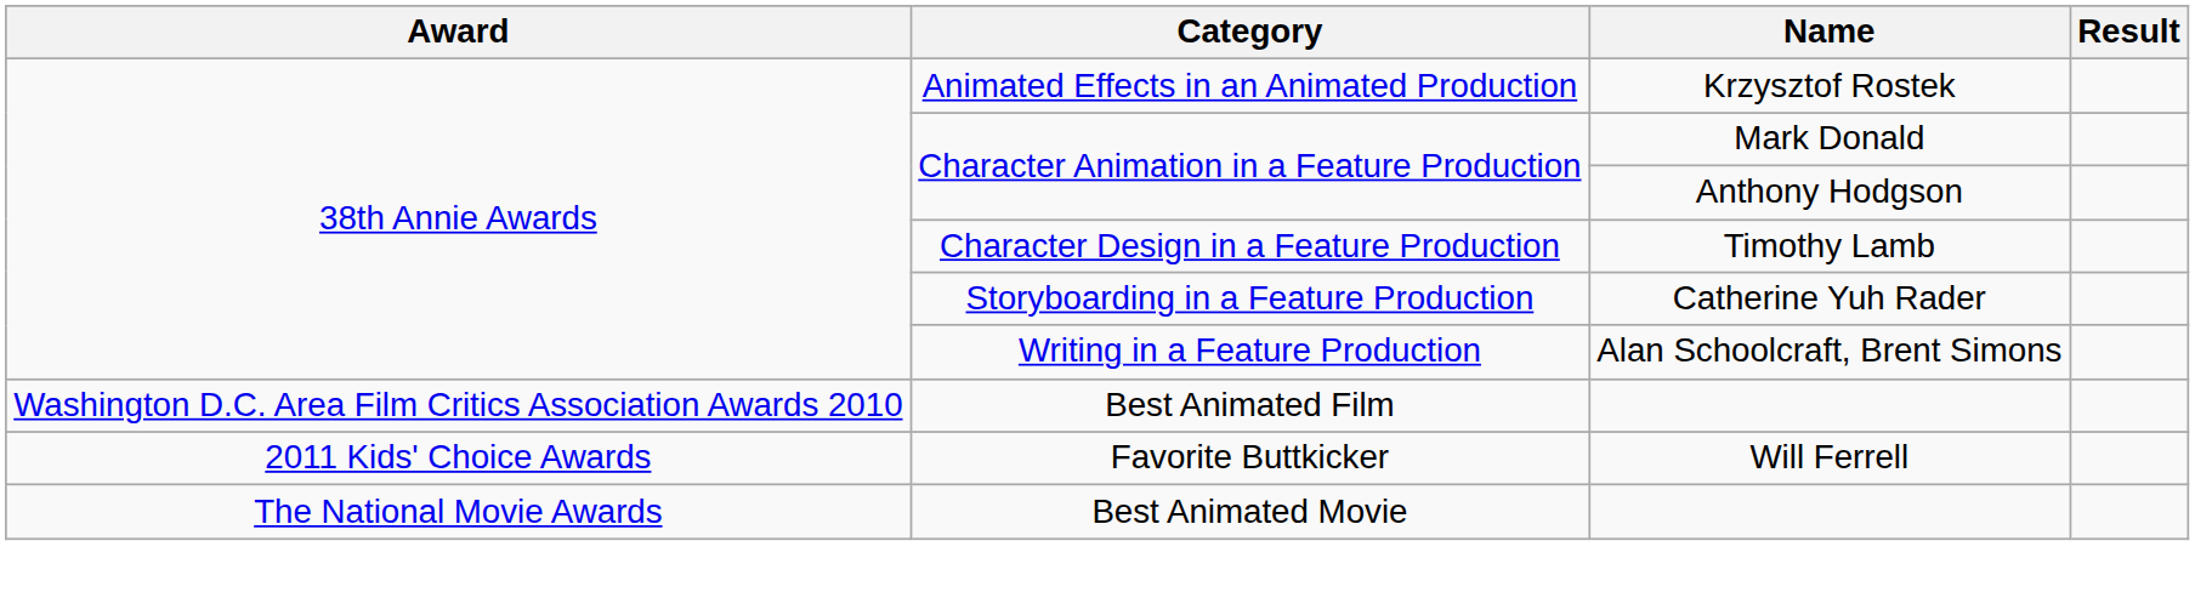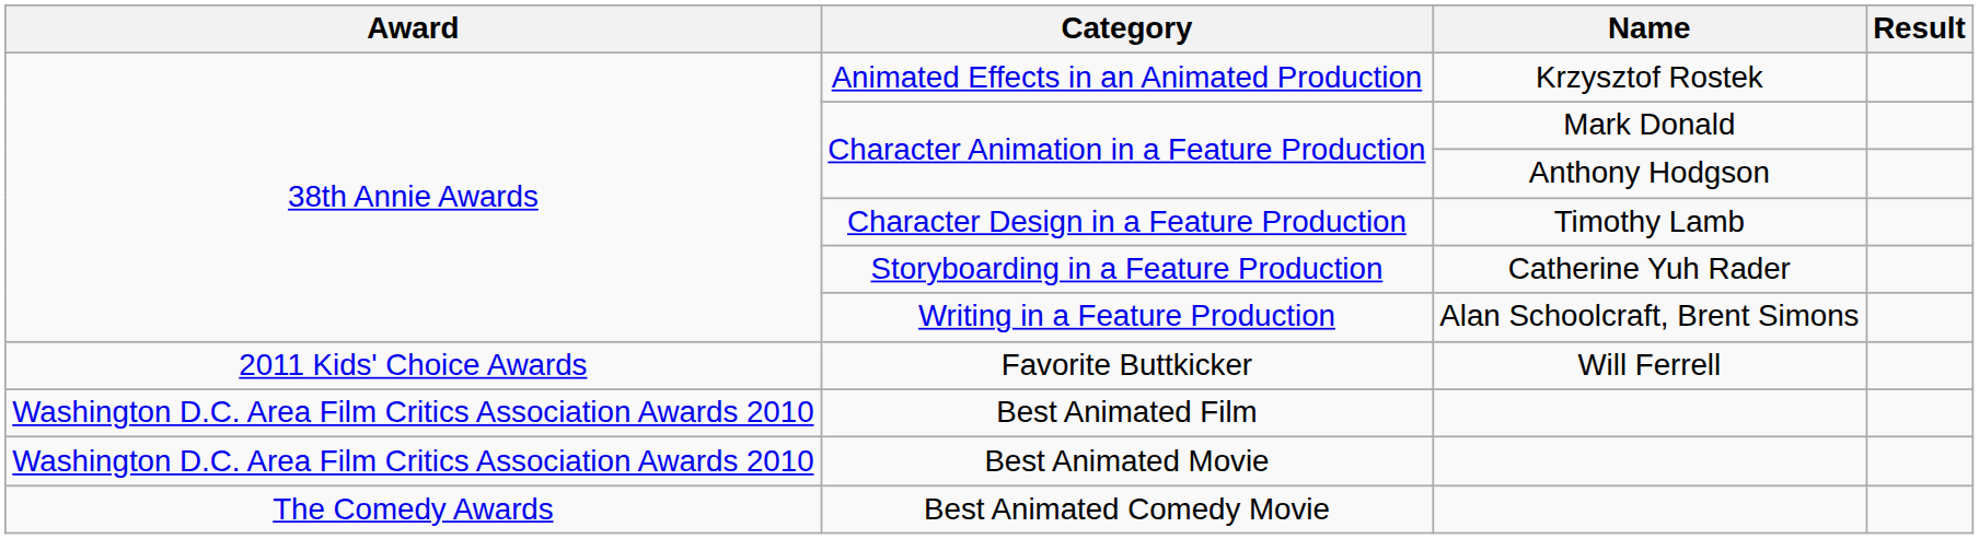rows swapped: Best Animated Film <-> Favorite Buttkicker
Best Animated Movie | Award: The National Movie Awards -> Washington D.C. Area Film Critics Association Awards 2010
+ row: The Comedy Awards | Best Animated Comedy Movie
